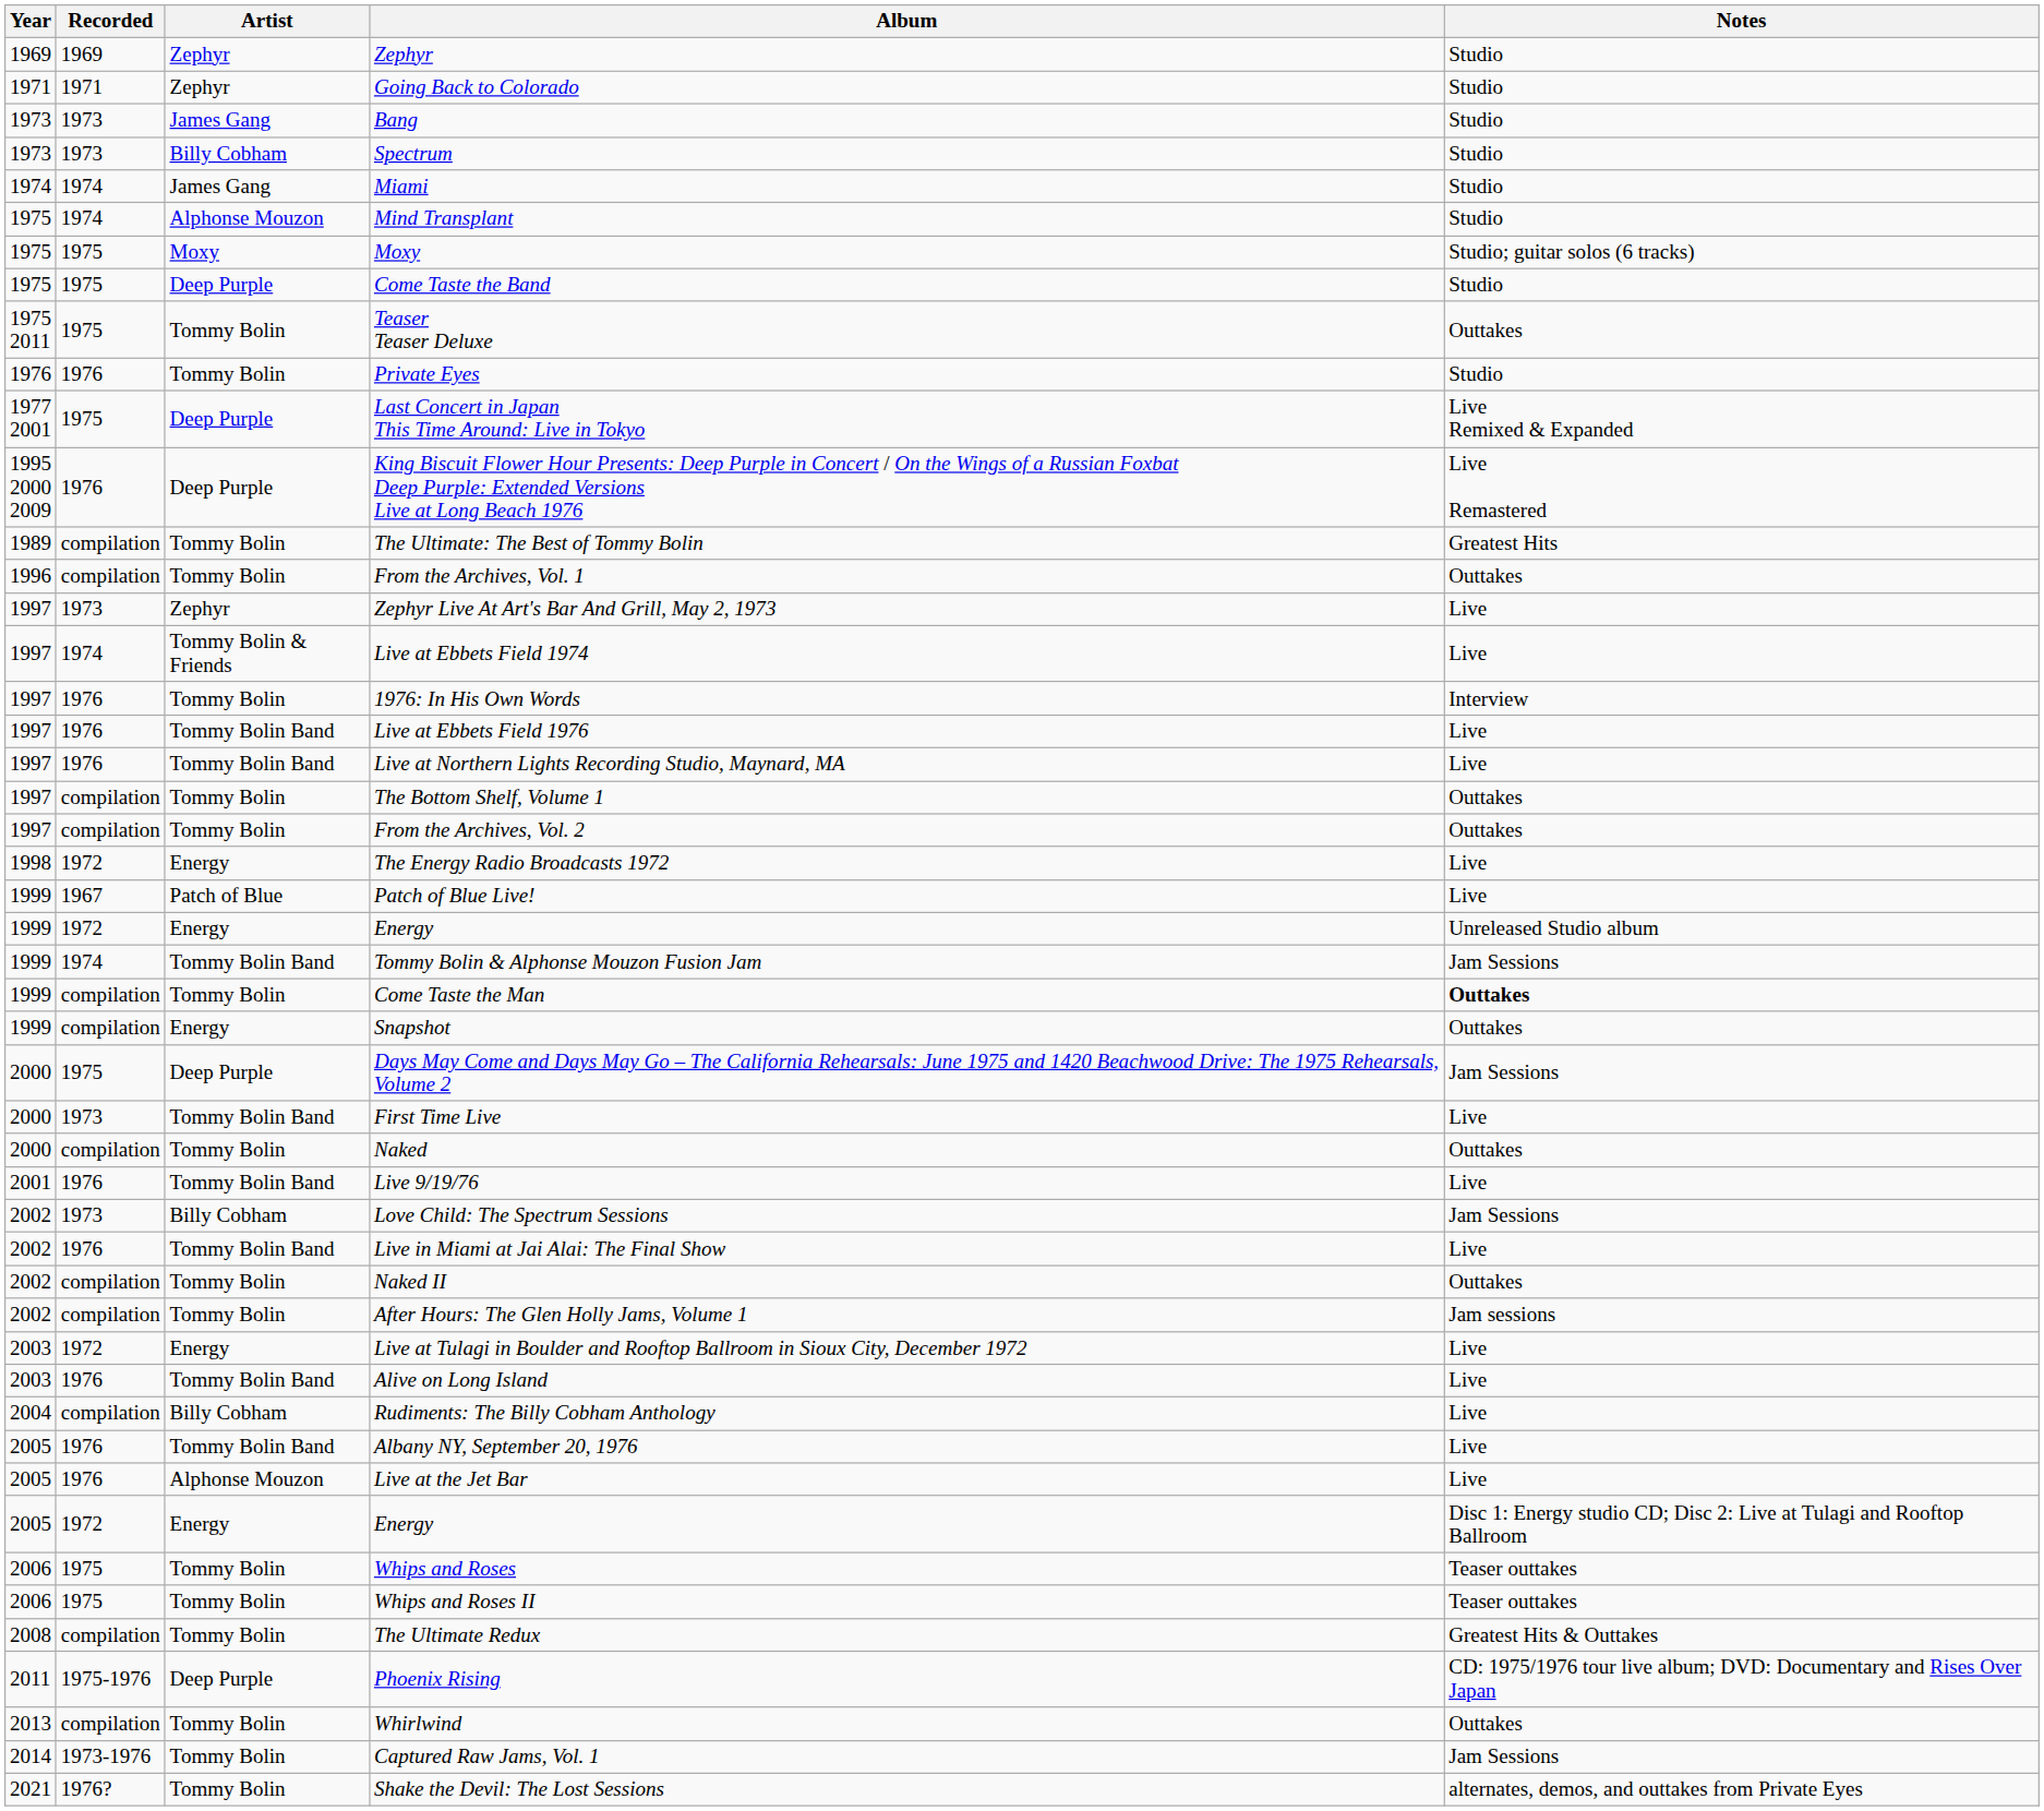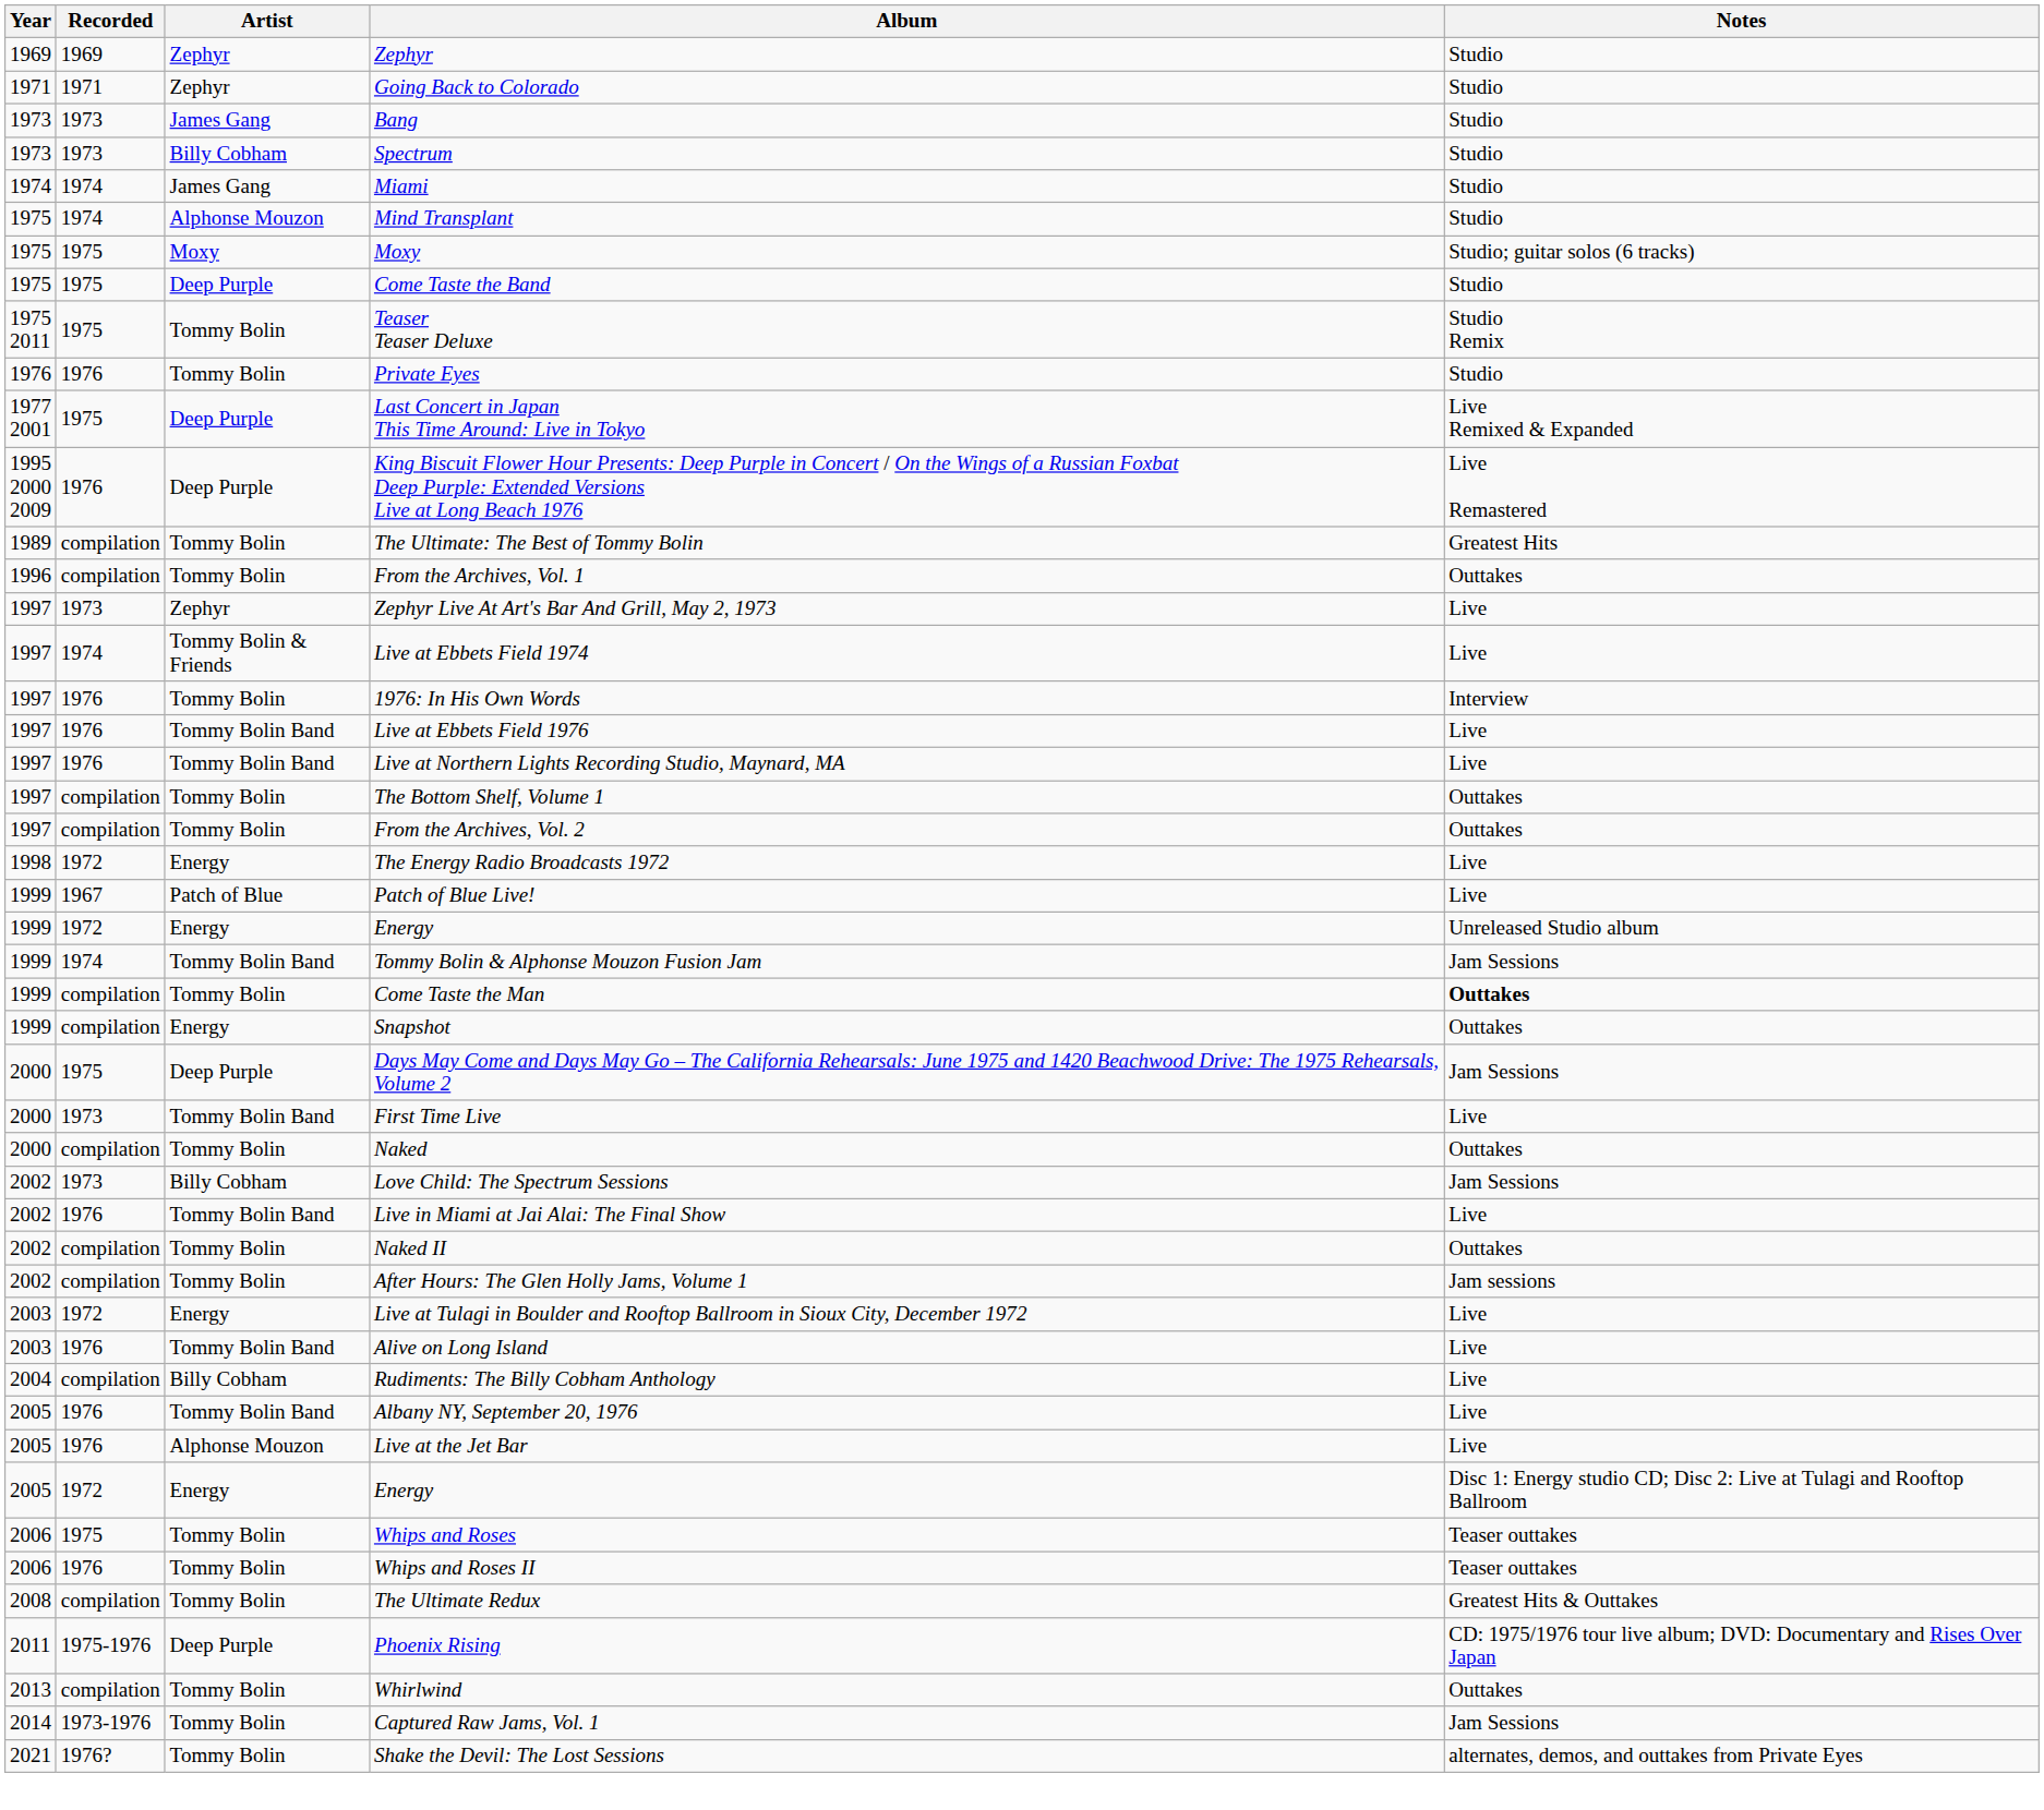Teaser Teaser Deluxe | Notes: Outtakes -> Studio Remix
- row: 2001 | 1976 | Tommy Bolin Band | Live 9/19/76 | Live
Whips and Roses II | Recorded: 1975 -> 1976
